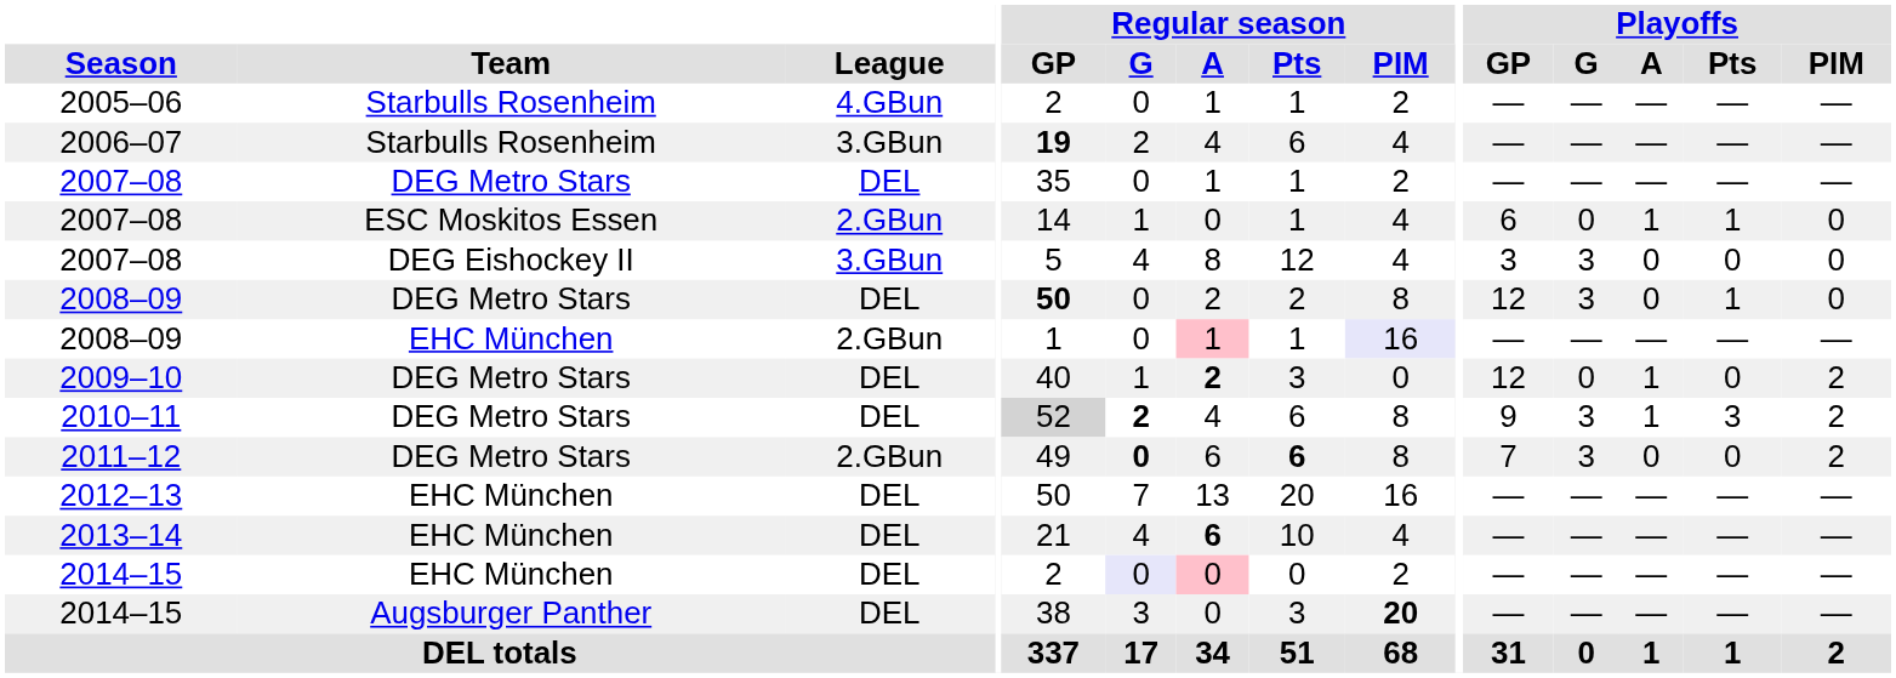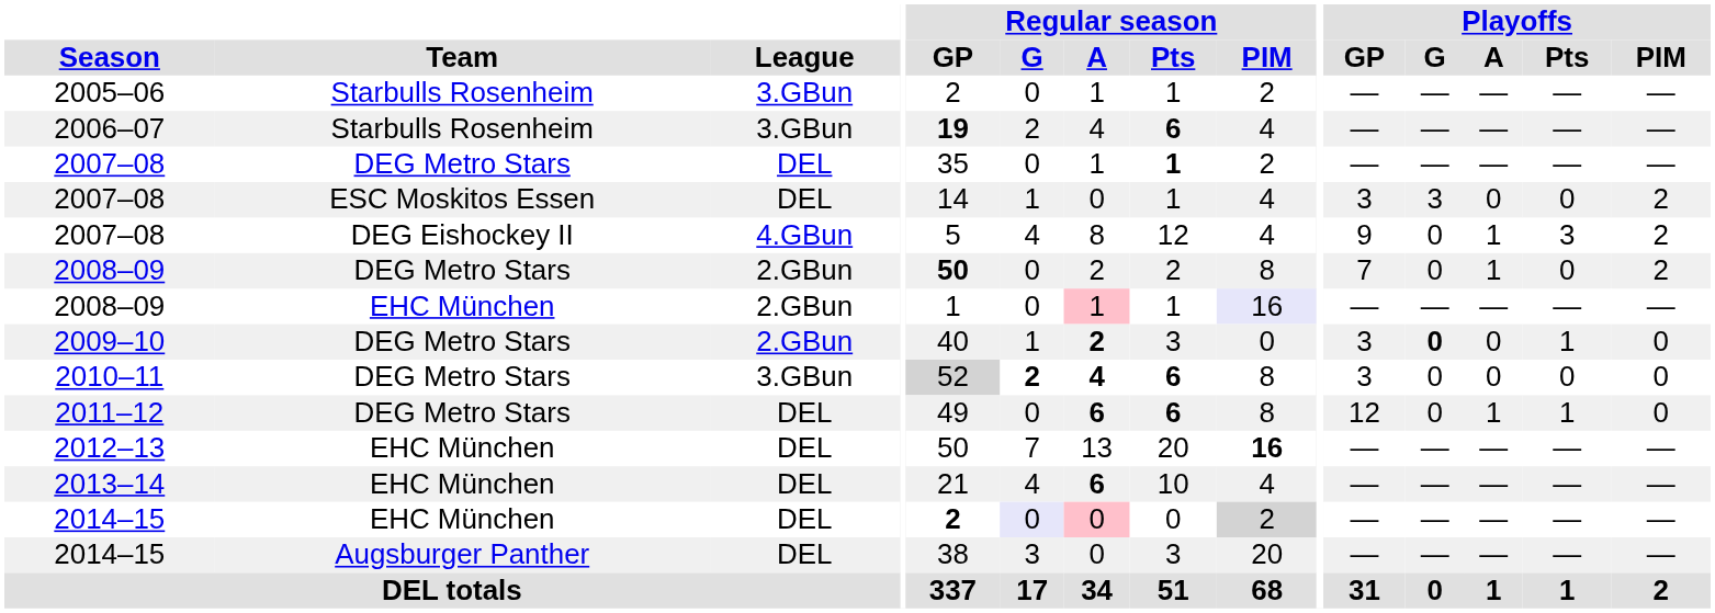2005–06 | League: 4.GBun -> 3.GBun
2006–07 | Regular season / Pts: normal -> bold
2007–08 / DEG Metro Stars | Regular season / Pts: normal -> bold
2007–08 / ESC Moskitos Essen | League: 2.GBun -> DEL
2007–08 / ESC Moskitos Essen | Playoffs / GP: 6 -> 3
2007–08 / ESC Moskitos Essen | Playoffs / G: 0 -> 3
2007–08 / ESC Moskitos Essen | Playoffs / A: 1 -> 0
2007–08 / ESC Moskitos Essen | Playoffs / Pts: 1 -> 0
2007–08 / ESC Moskitos Essen | Playoffs / PIM: 0 -> 2
2007–08 / DEG Eishockey II | League: 3.GBun -> 4.GBun
2007–08 / DEG Eishockey II | Playoffs / GP: 3 -> 9
2007–08 / DEG Eishockey II | Playoffs / G: 3 -> 0
2007–08 / DEG Eishockey II | Playoffs / A: 0 -> 1
2007–08 / DEG Eishockey II | Playoffs / Pts: 0 -> 3
2007–08 / DEG Eishockey II | Playoffs / PIM: 0 -> 2
2008–09 / DEG Metro Stars | League: DEL -> 2.GBun
2008–09 / DEG Metro Stars | Playoffs / GP: 12 -> 7
2008–09 / DEG Metro Stars | Playoffs / G: 3 -> 0
2008–09 / DEG Metro Stars | Playoffs / A: 0 -> 1
2008–09 / DEG Metro Stars | Playoffs / Pts: 1 -> 0
2008–09 / DEG Metro Stars | Playoffs / PIM: 0 -> 2
2009–10 | League: DEL -> 2.GBun
2009–10 | Playoffs / GP: 12 -> 3
2009–10 | Playoffs / G: normal -> bold
2009–10 | Playoffs / A: 1 -> 0
2009–10 | Playoffs / Pts: 0 -> 1
2009–10 | Playoffs / PIM: 2 -> 0
2010–11 | League: DEL -> 3.GBun
2010–11 | Regular season / A: normal -> bold
2010–11 | Regular season / Pts: normal -> bold
2010–11 | Playoffs / GP: 9 -> 3
2010–11 | Playoffs / G: 3 -> 0
2010–11 | Playoffs / A: 1 -> 0
2010–11 | Playoffs / Pts: 3 -> 0
2010–11 | Playoffs / PIM: 2 -> 0
2011–12 | League: 2.GBun -> DEL
2011–12 | Regular season / G: bold -> normal
2011–12 | Regular season / A: normal -> bold
2011–12 | Playoffs / GP: 7 -> 12
2011–12 | Playoffs / G: 3 -> 0
2011–12 | Playoffs / A: 0 -> 1
2011–12 | Playoffs / Pts: 0 -> 1
2011–12 | Playoffs / PIM: 2 -> 0
2012–13 | Regular season / PIM: normal -> bold
2014–15 / EHC München | Regular season / GP: normal -> bold
2014–15 / EHC München | Regular season / PIM: no background -> lightgrey background
2014–15 / Augsburger Panther | Regular season / PIM: bold -> normal
